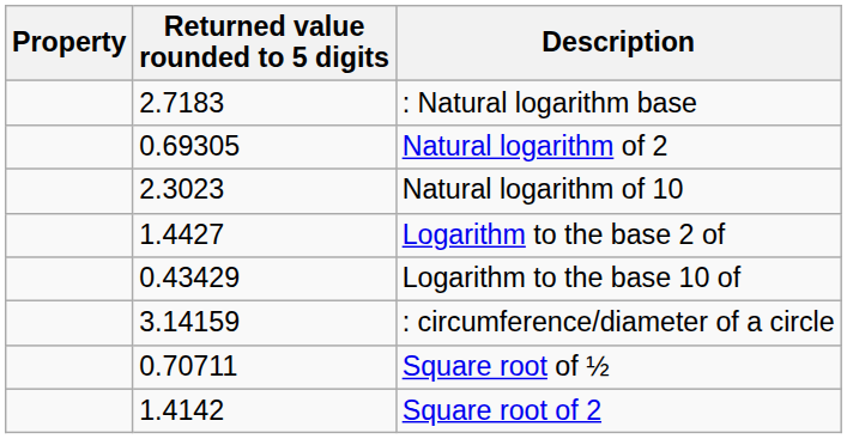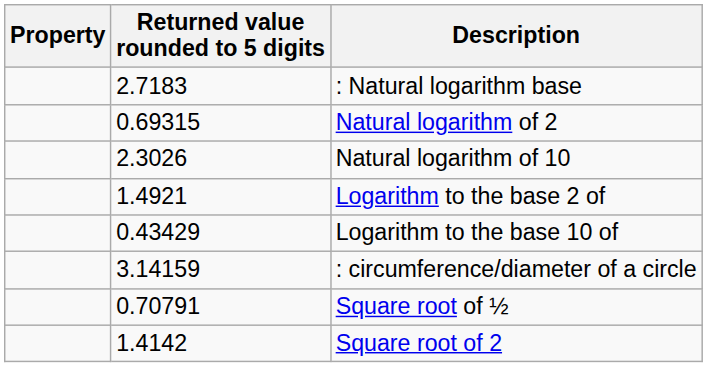Natural logarithm of 2 | Returned value rounded to 5 digits: 0.69305 -> 0.69315
Natural logarithm of 10 | Returned value rounded to 5 digits: 2.3023 -> 2.3026
Logarithm to the base 2 of | Returned value rounded to 5 digits: 1.4427 -> 1.4921
Square root of ½ | Returned value rounded to 5 digits: 0.70711 -> 0.70791
